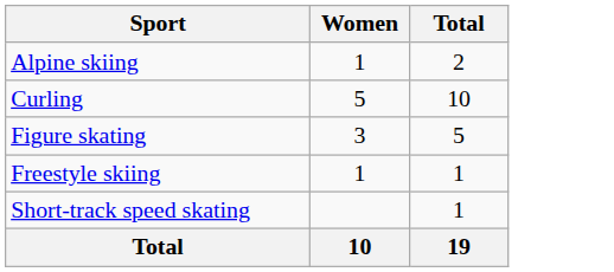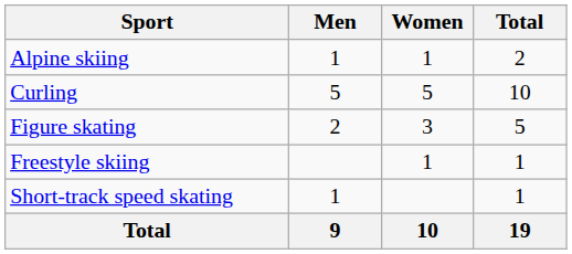+ column: Men | 1 | 5 | 2 | 1 | 9
